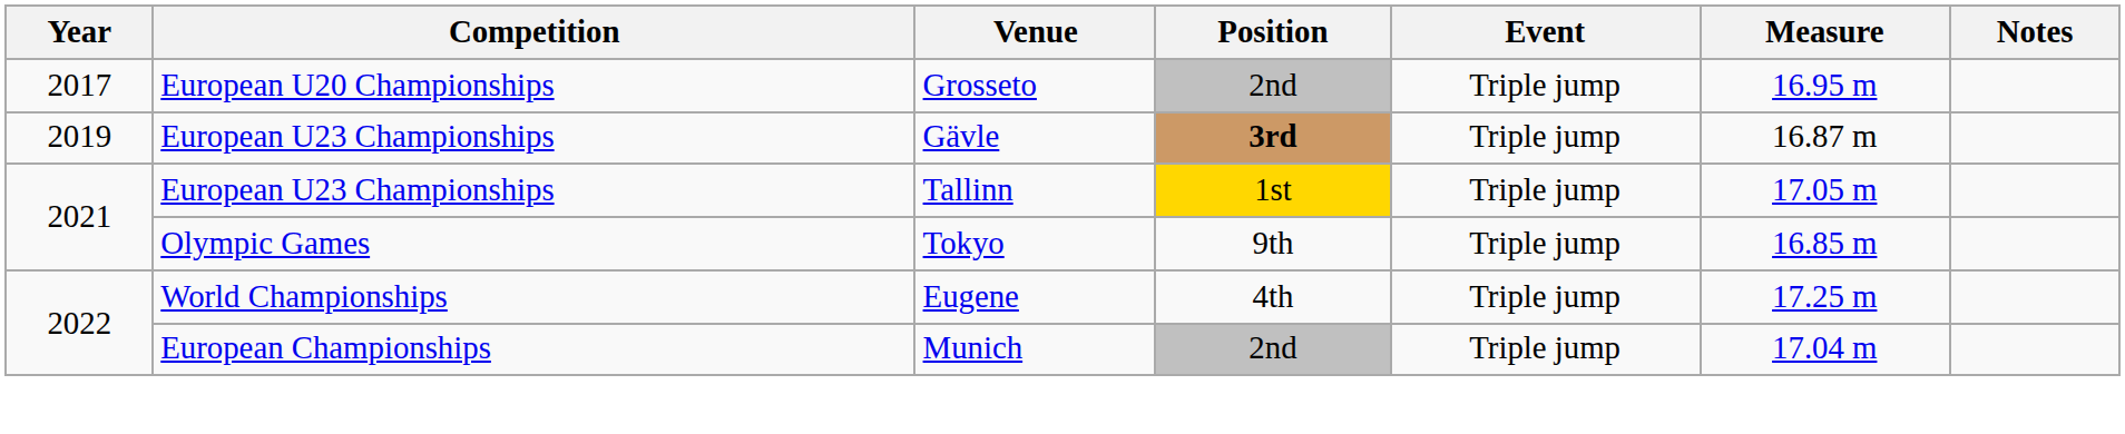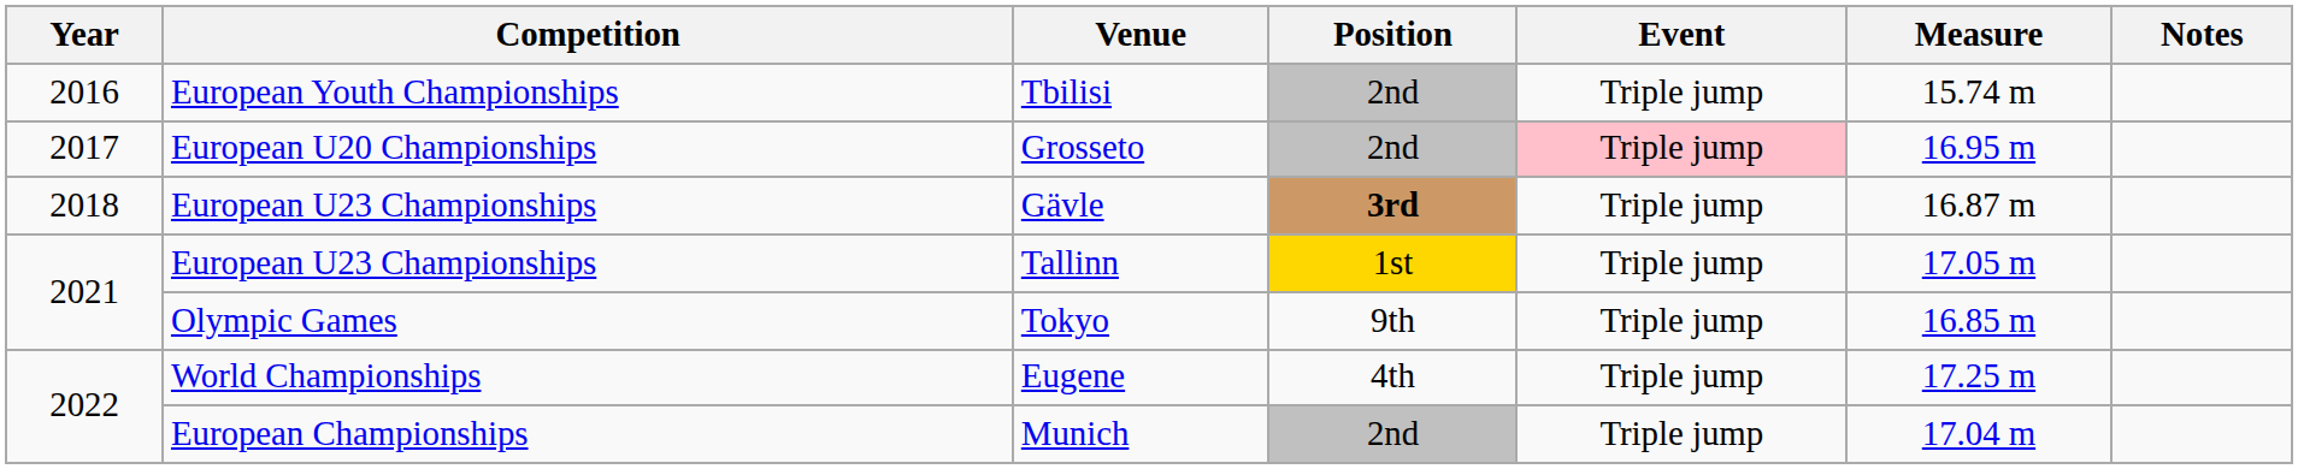+ row: 2016 | European Youth Championships | Tbilisi | 2nd | Triple jump | 15.74 m
Grosseto | Event: no background -> pink background
Gävle | Year: 2019 -> 2018
